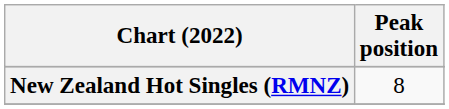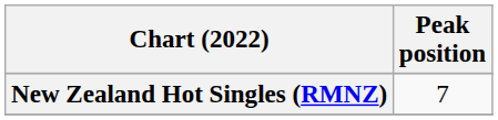New Zealand Hot Singles (RMNZ) | Peak position: 8 -> 7
